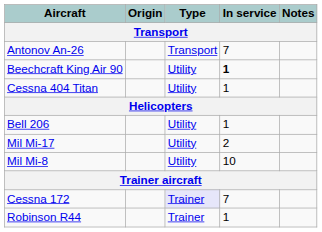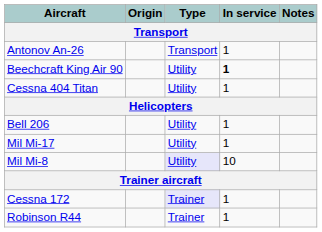Antonov An-26 | In service: 7 -> 1
Mil Mi-17 | In service: 2 -> 1
Mil Mi-8 | Type: no background -> lavender background
Cessna 172 | In service: 7 -> 1
